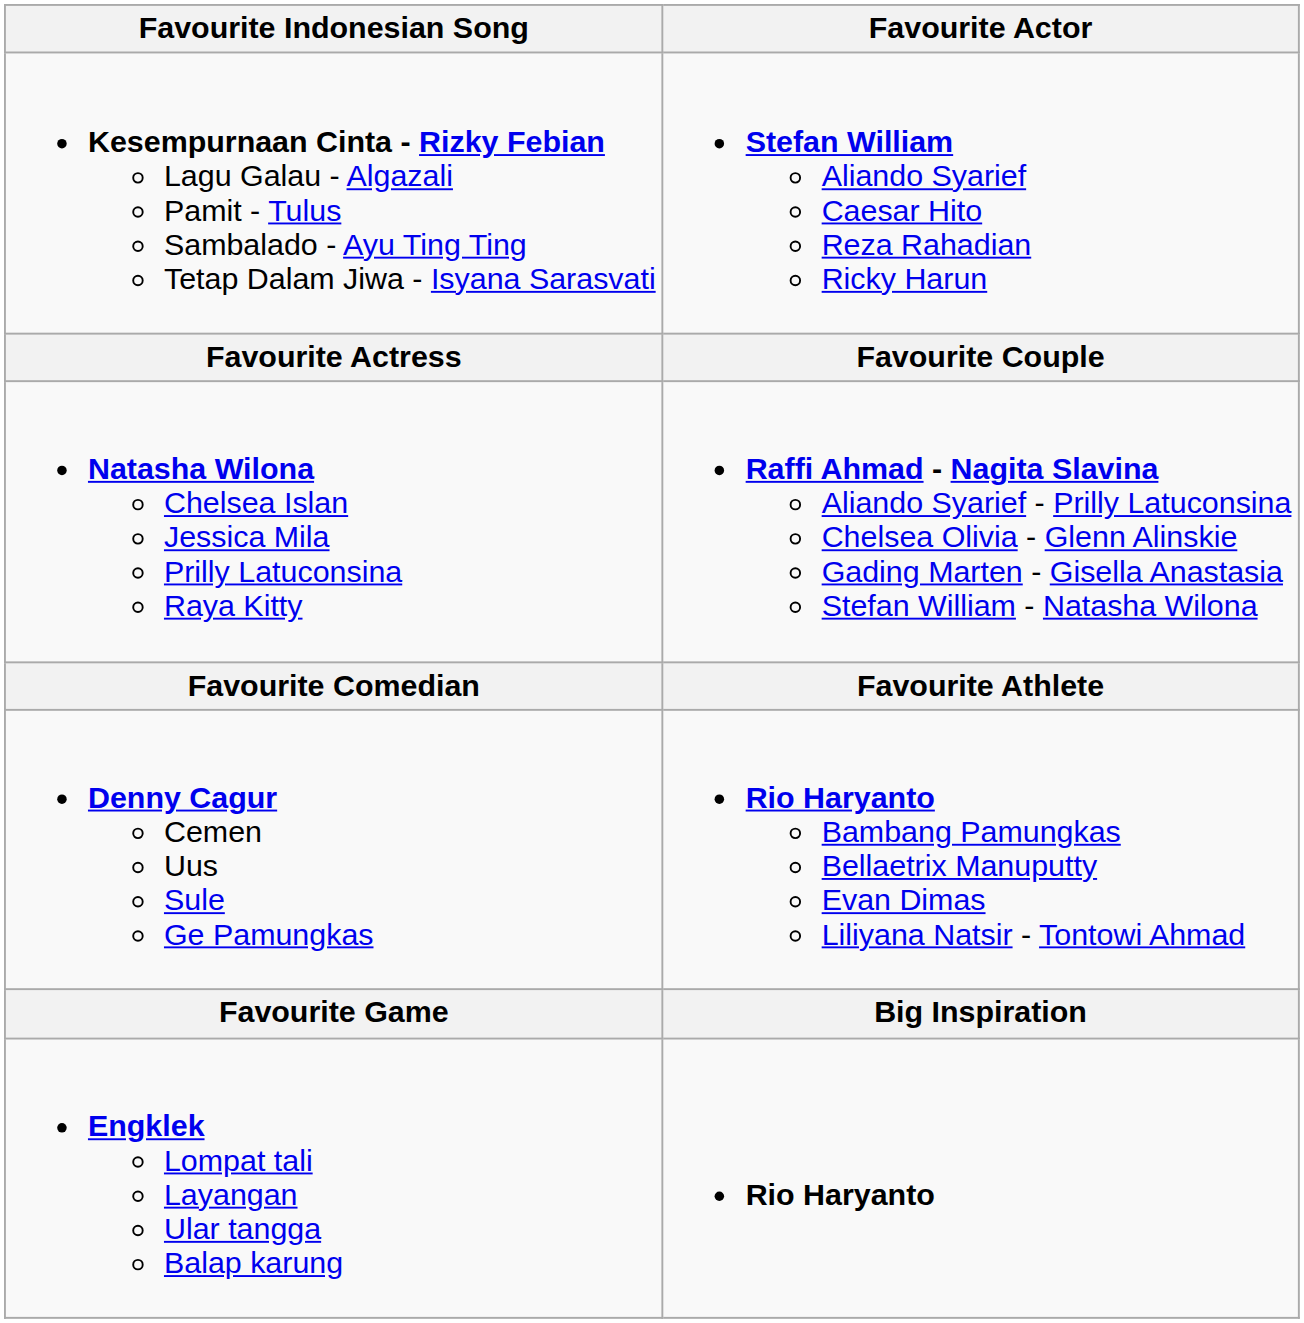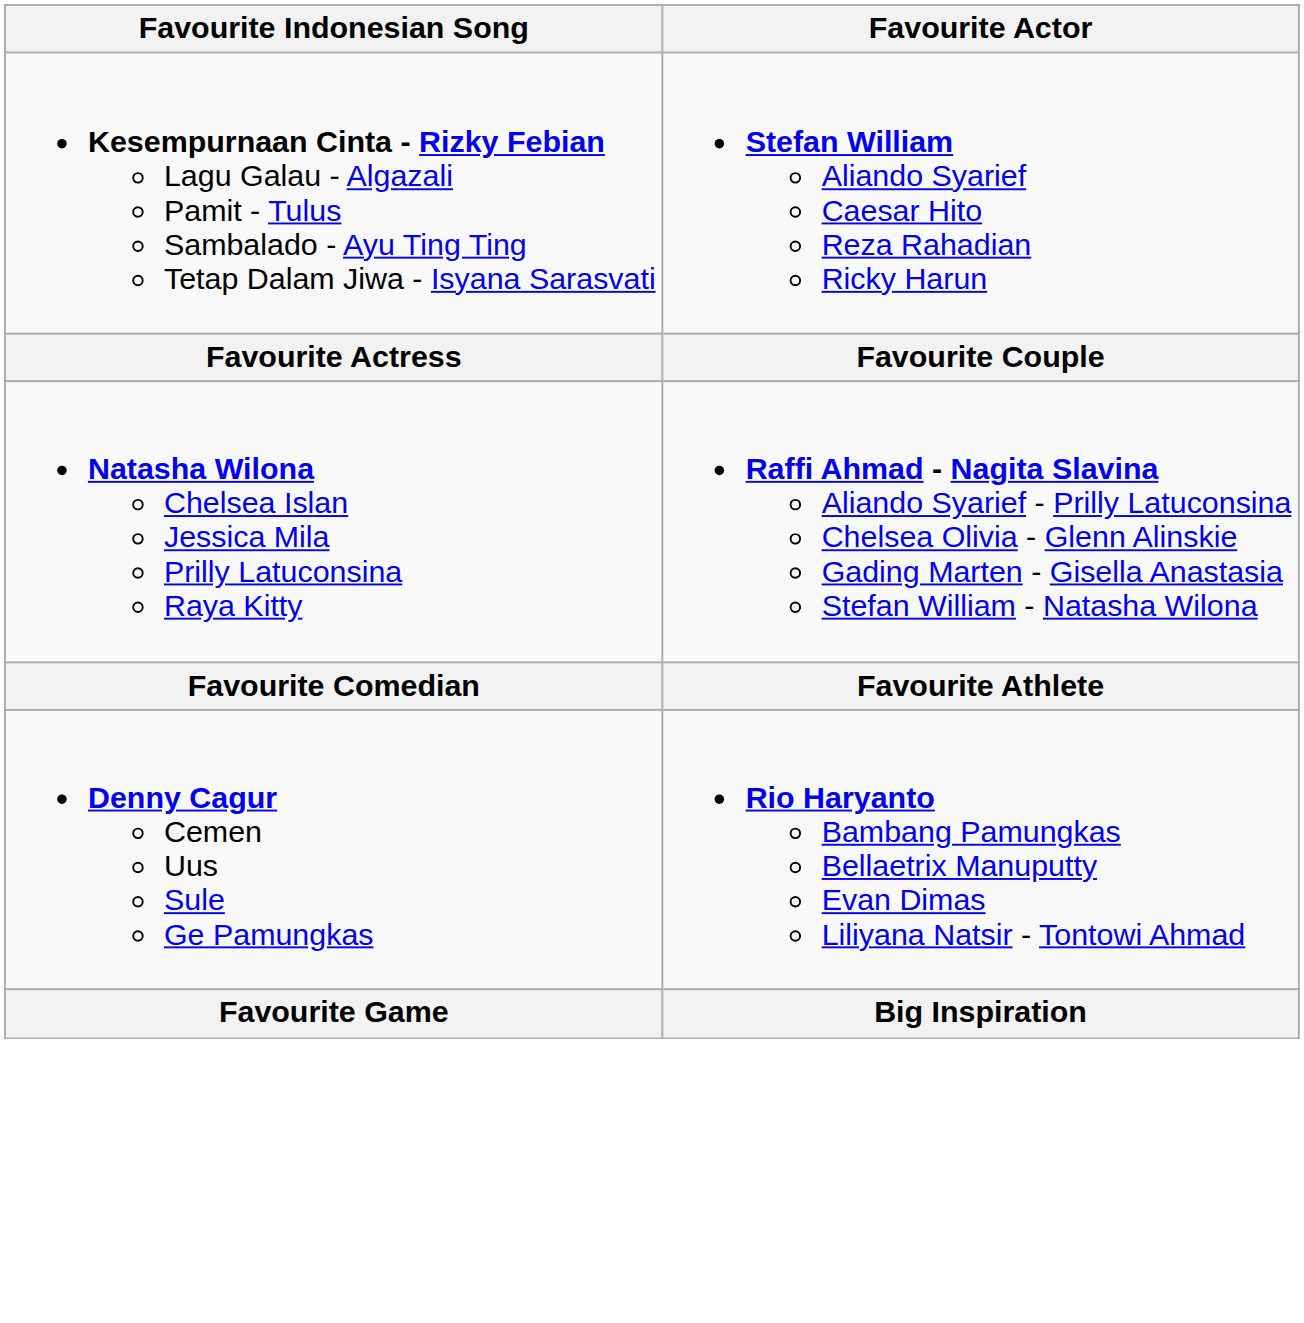- row: Engklek Lompat tali Layangan Ular tangga Balap karung | Rio Haryanto
